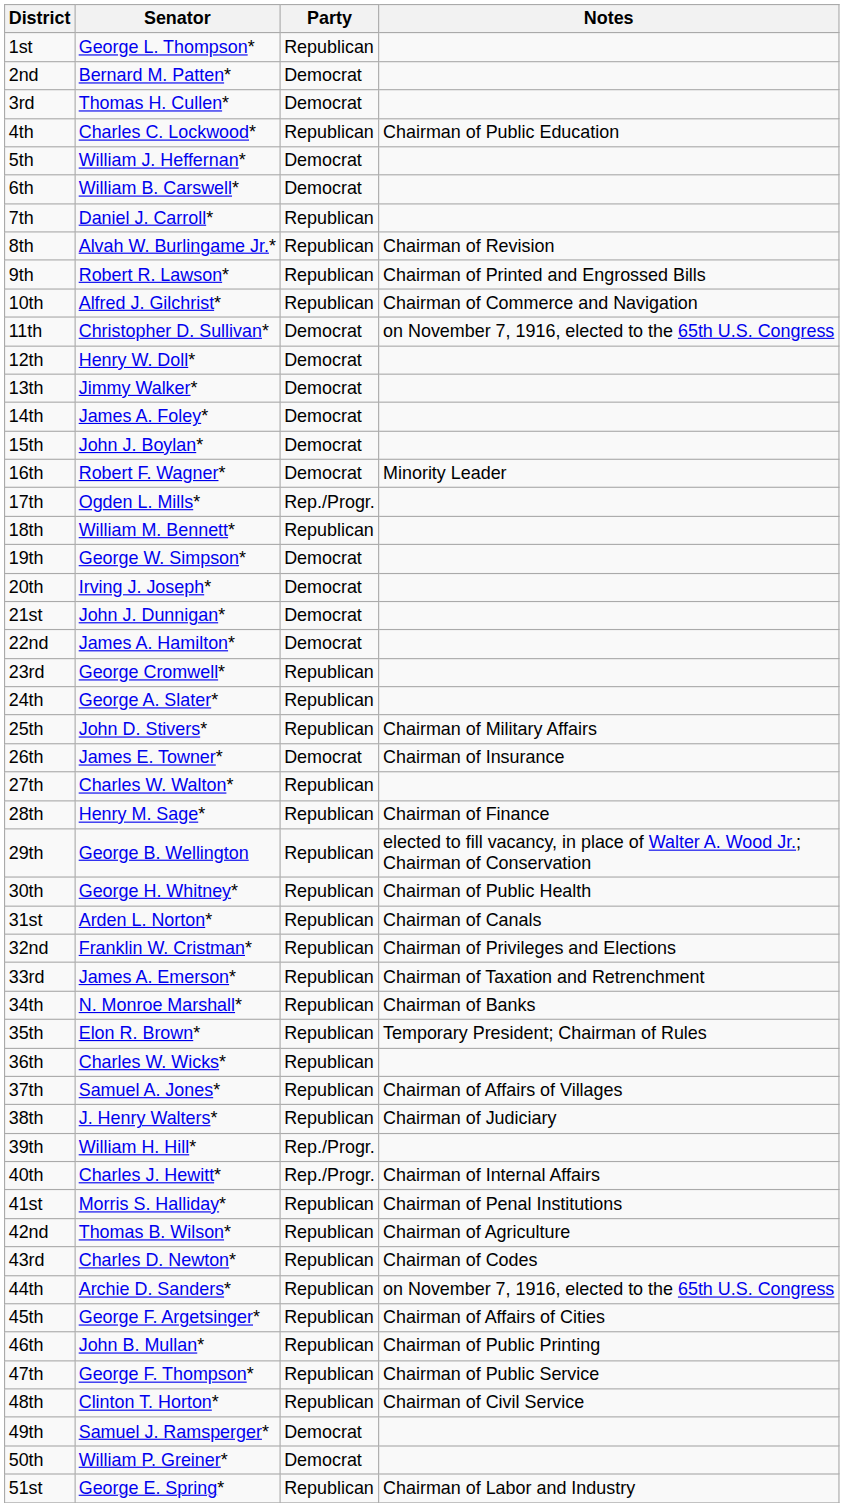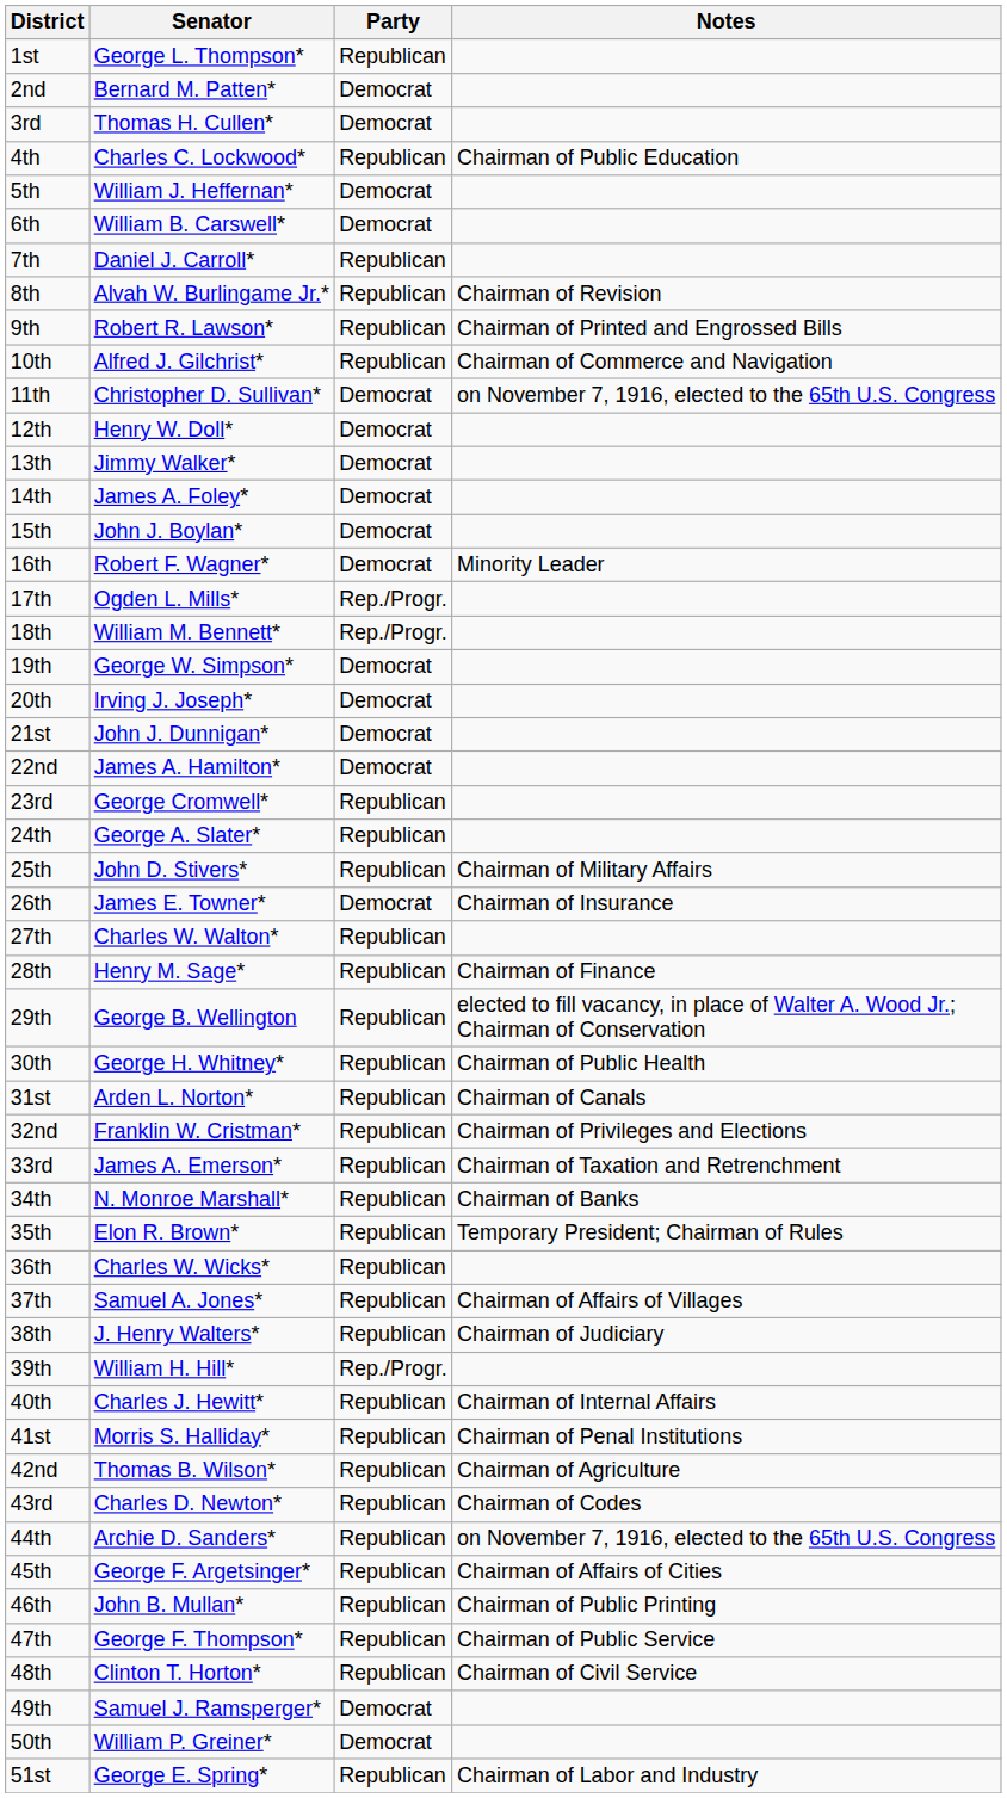18th | Party: Republican -> Rep./Progr.
40th | Party: Rep./Progr. -> Republican
